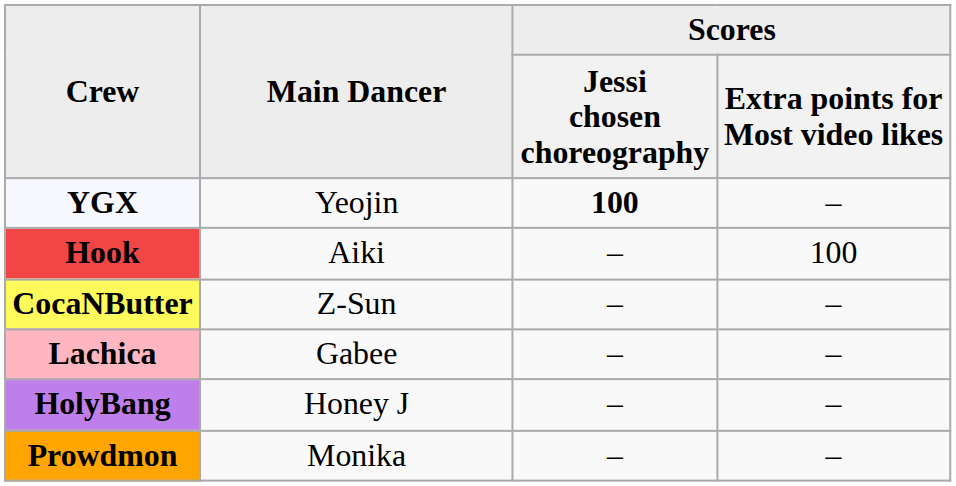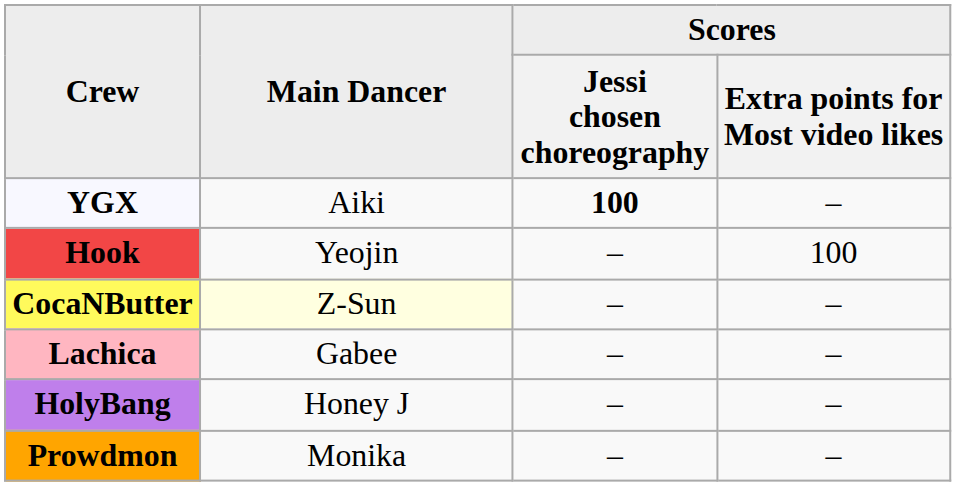YGX | Main Dancer: Yeojin -> Aiki
Hook | Main Dancer: Aiki -> Yeojin
CocaNButter | Main Dancer: no background -> lightyellow background
